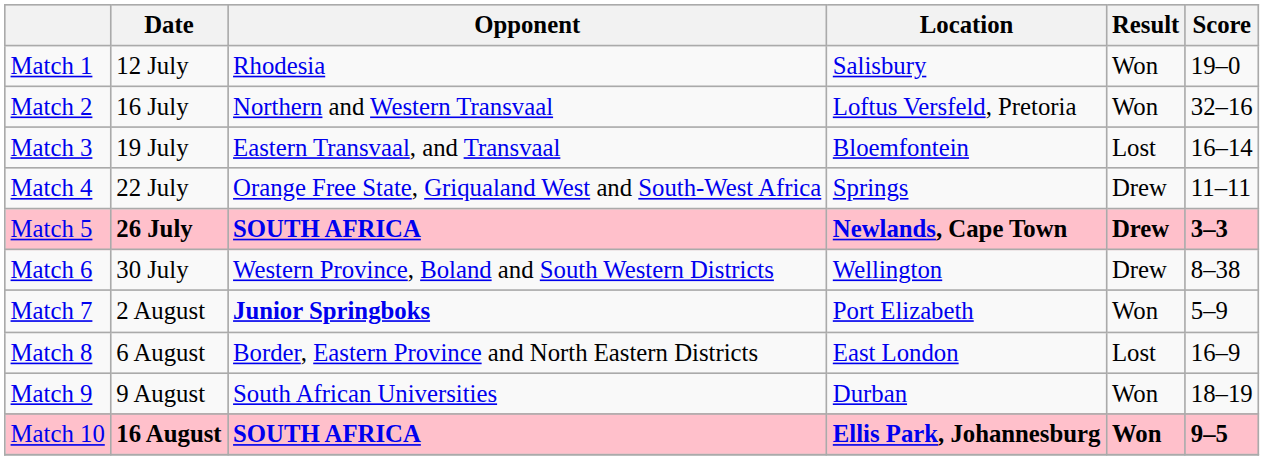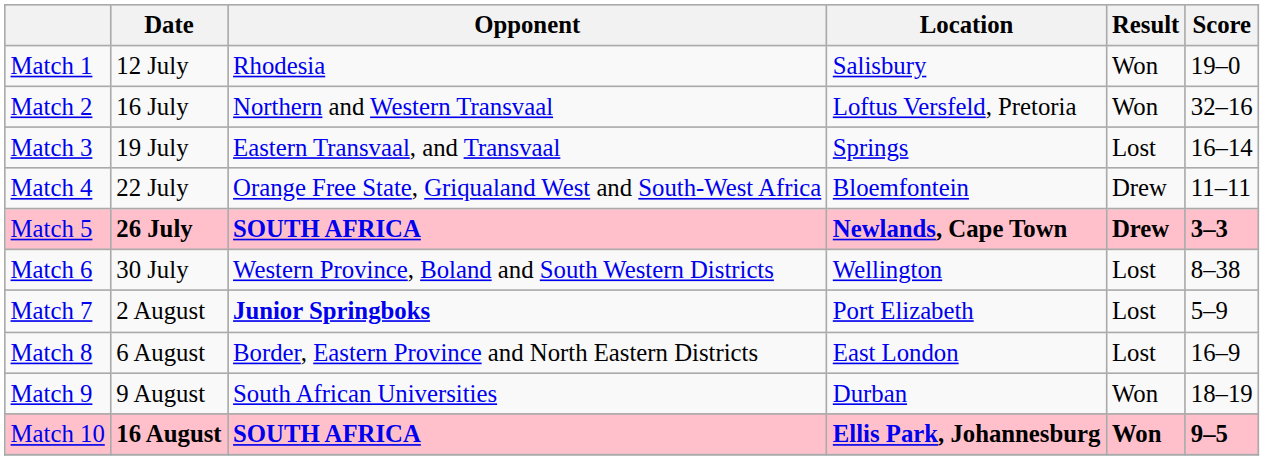Match 3 | Location: Bloemfontein -> Springs
Match 4 | Location: Springs -> Bloemfontein
Match 6 | Result: Drew -> Lost
Match 7 | Result: Won -> Lost
